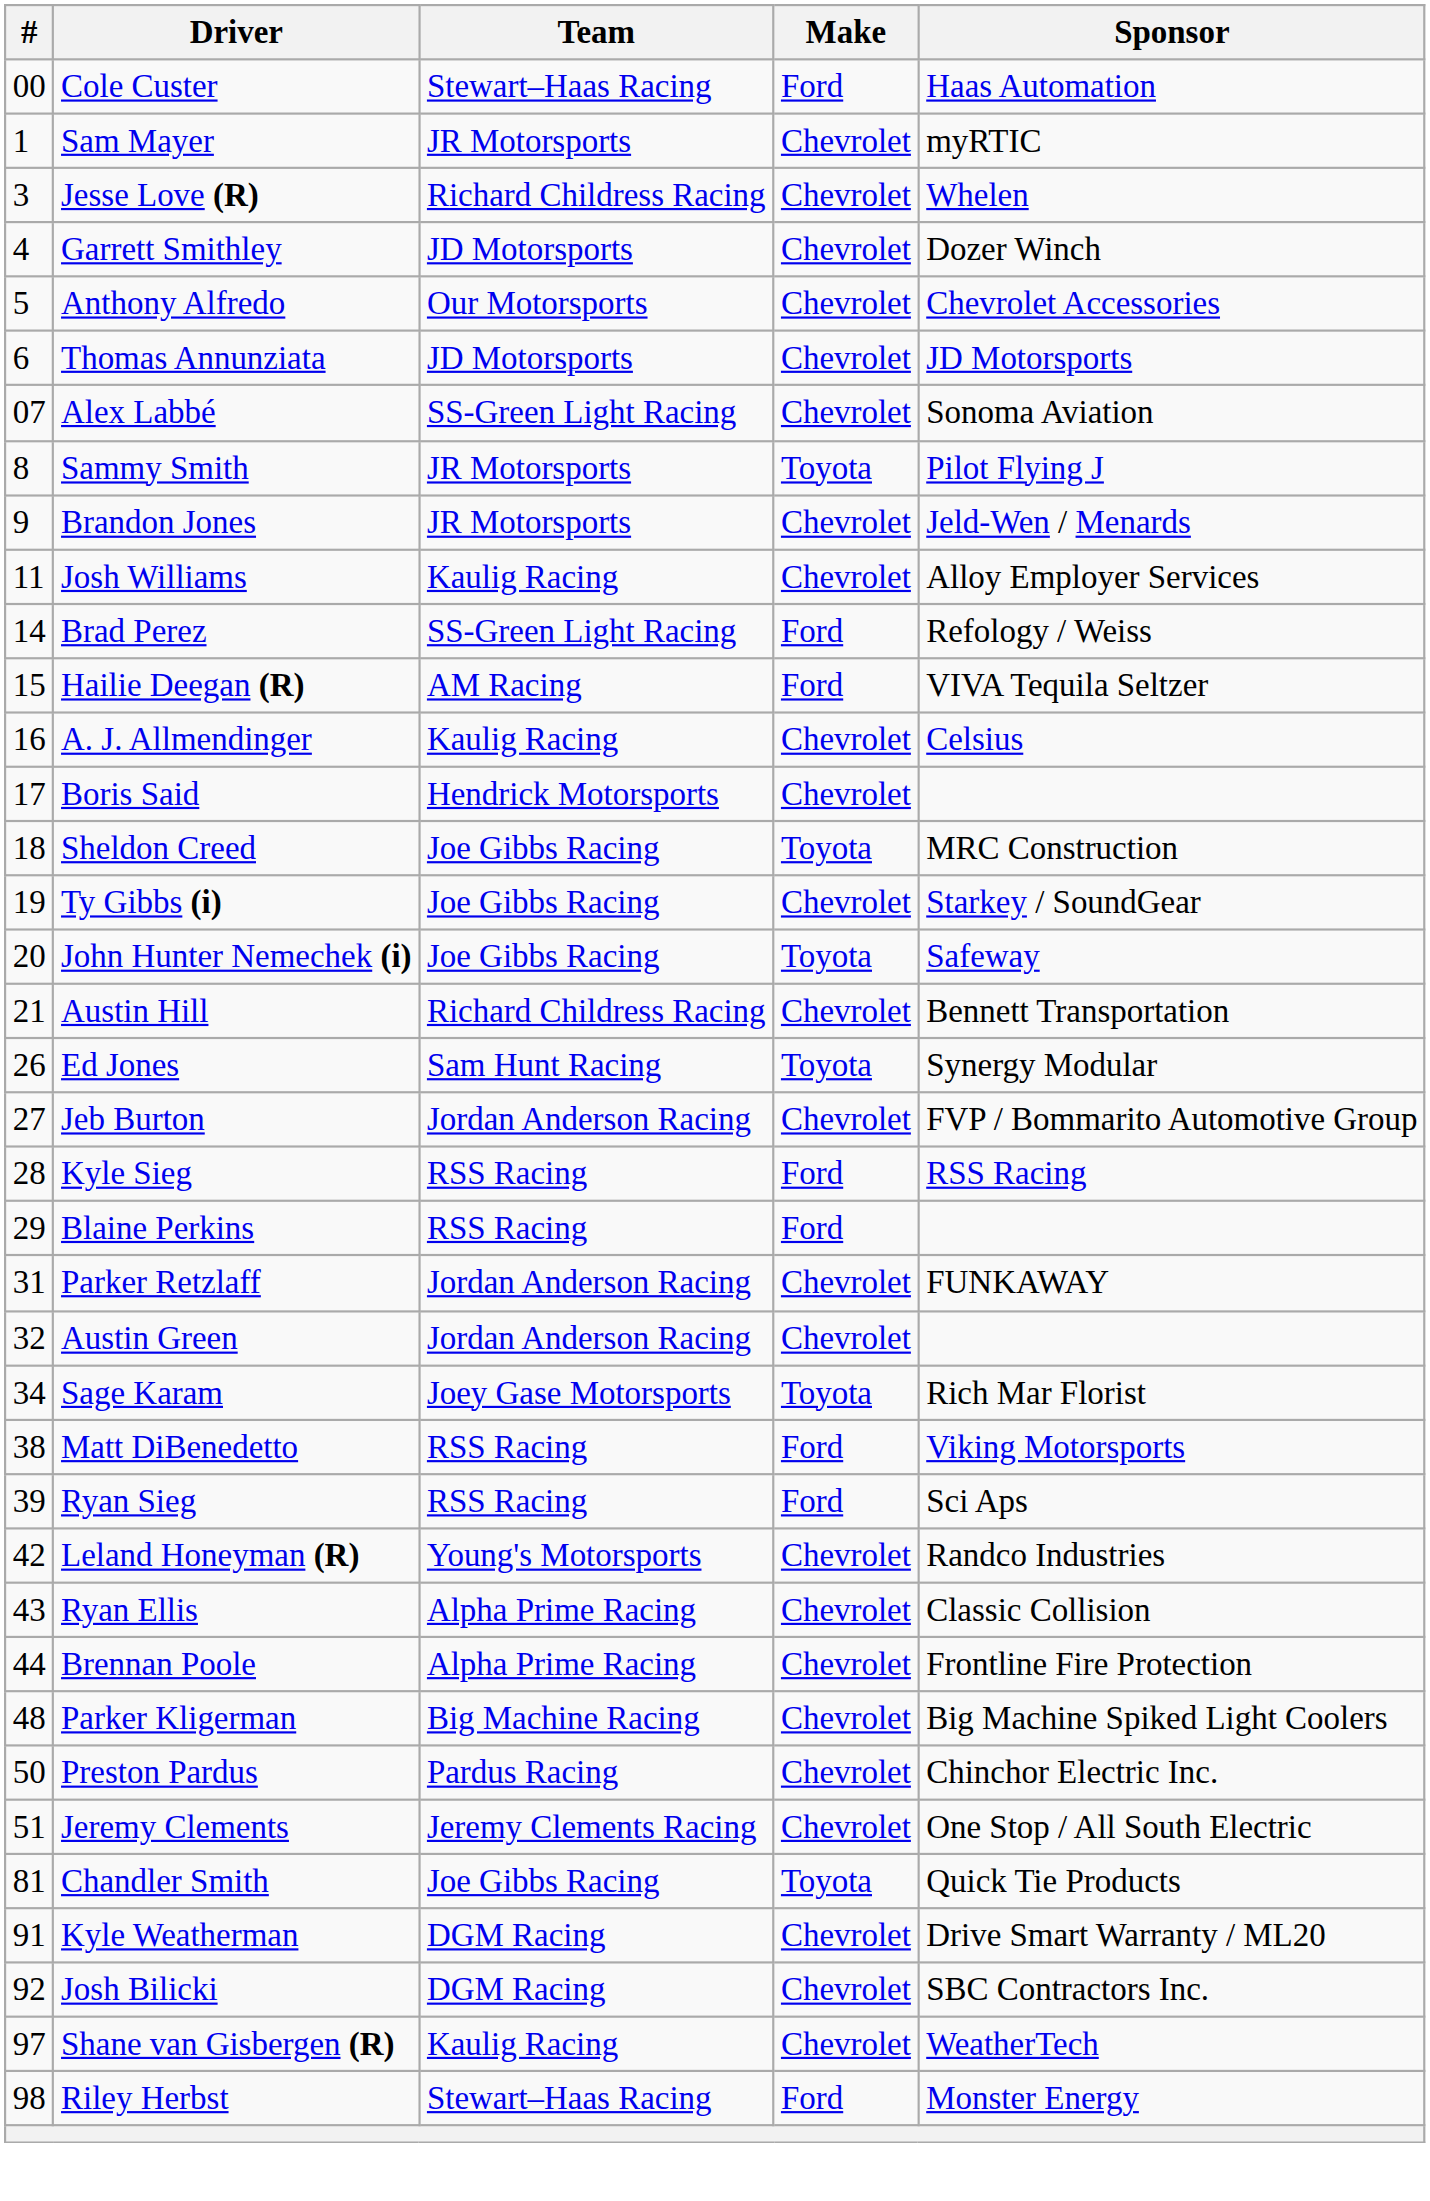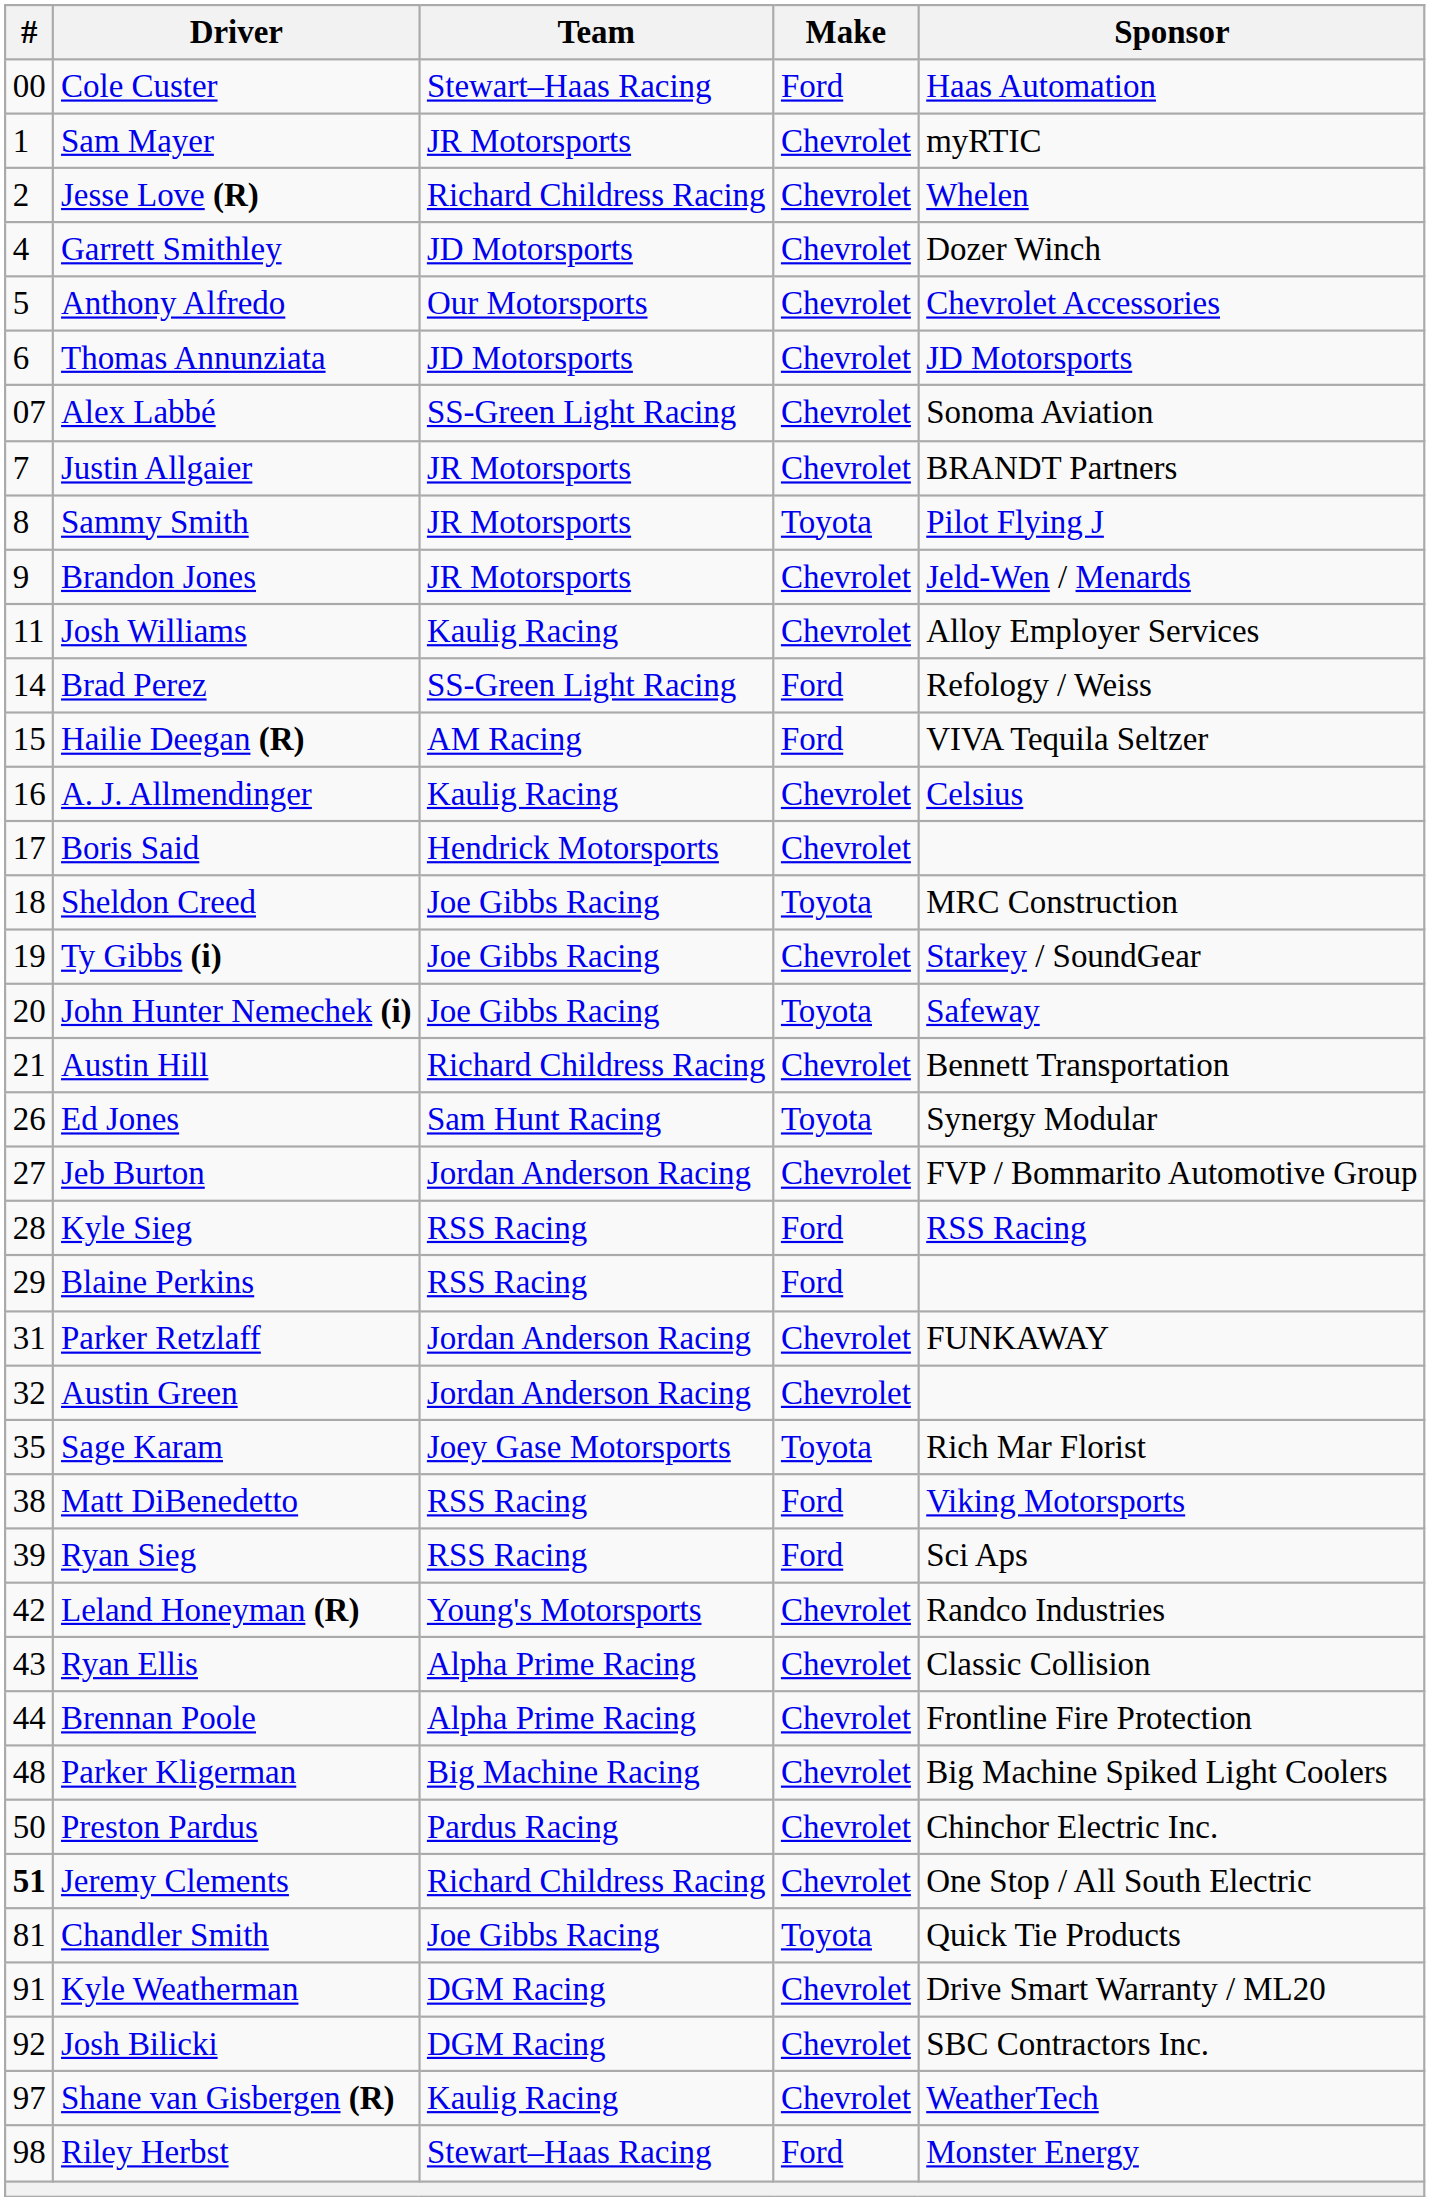Jesse Love (R) | #: 3 -> 2
+ row: 7 | Justin Allgaier | JR Motorsports | Chevrolet | BRANDT Partners
Sage Karam | #: 34 -> 35
Jeremy Clements | #: normal -> bold
Jeremy Clements | Team: Jeremy Clements Racing -> Richard Childress Racing
